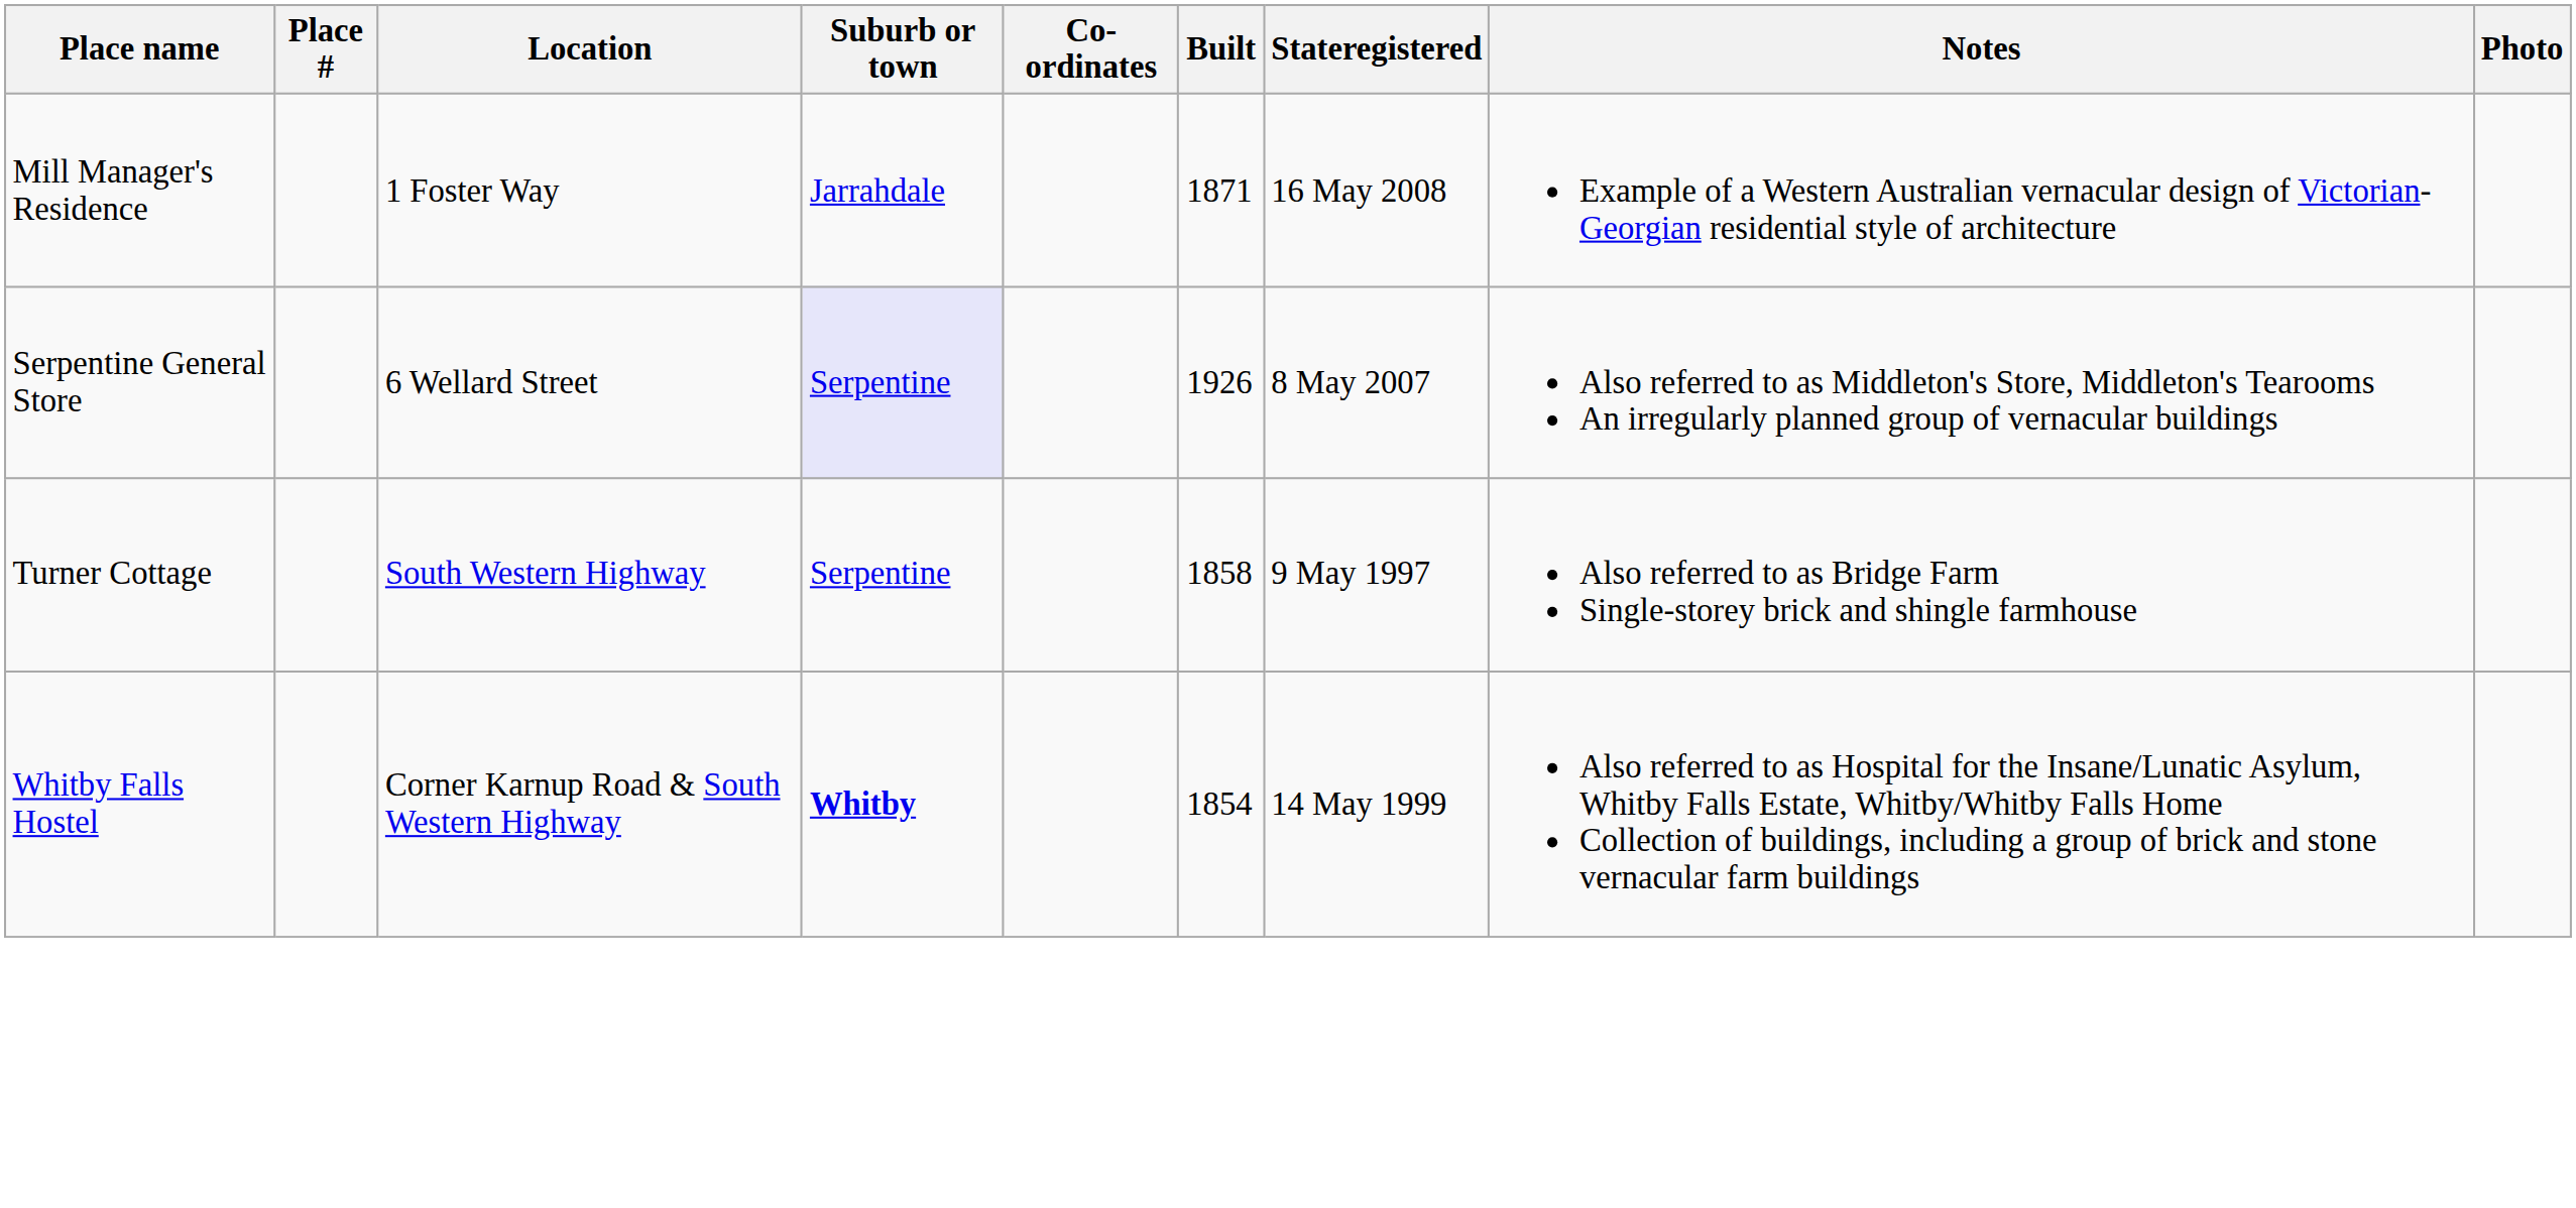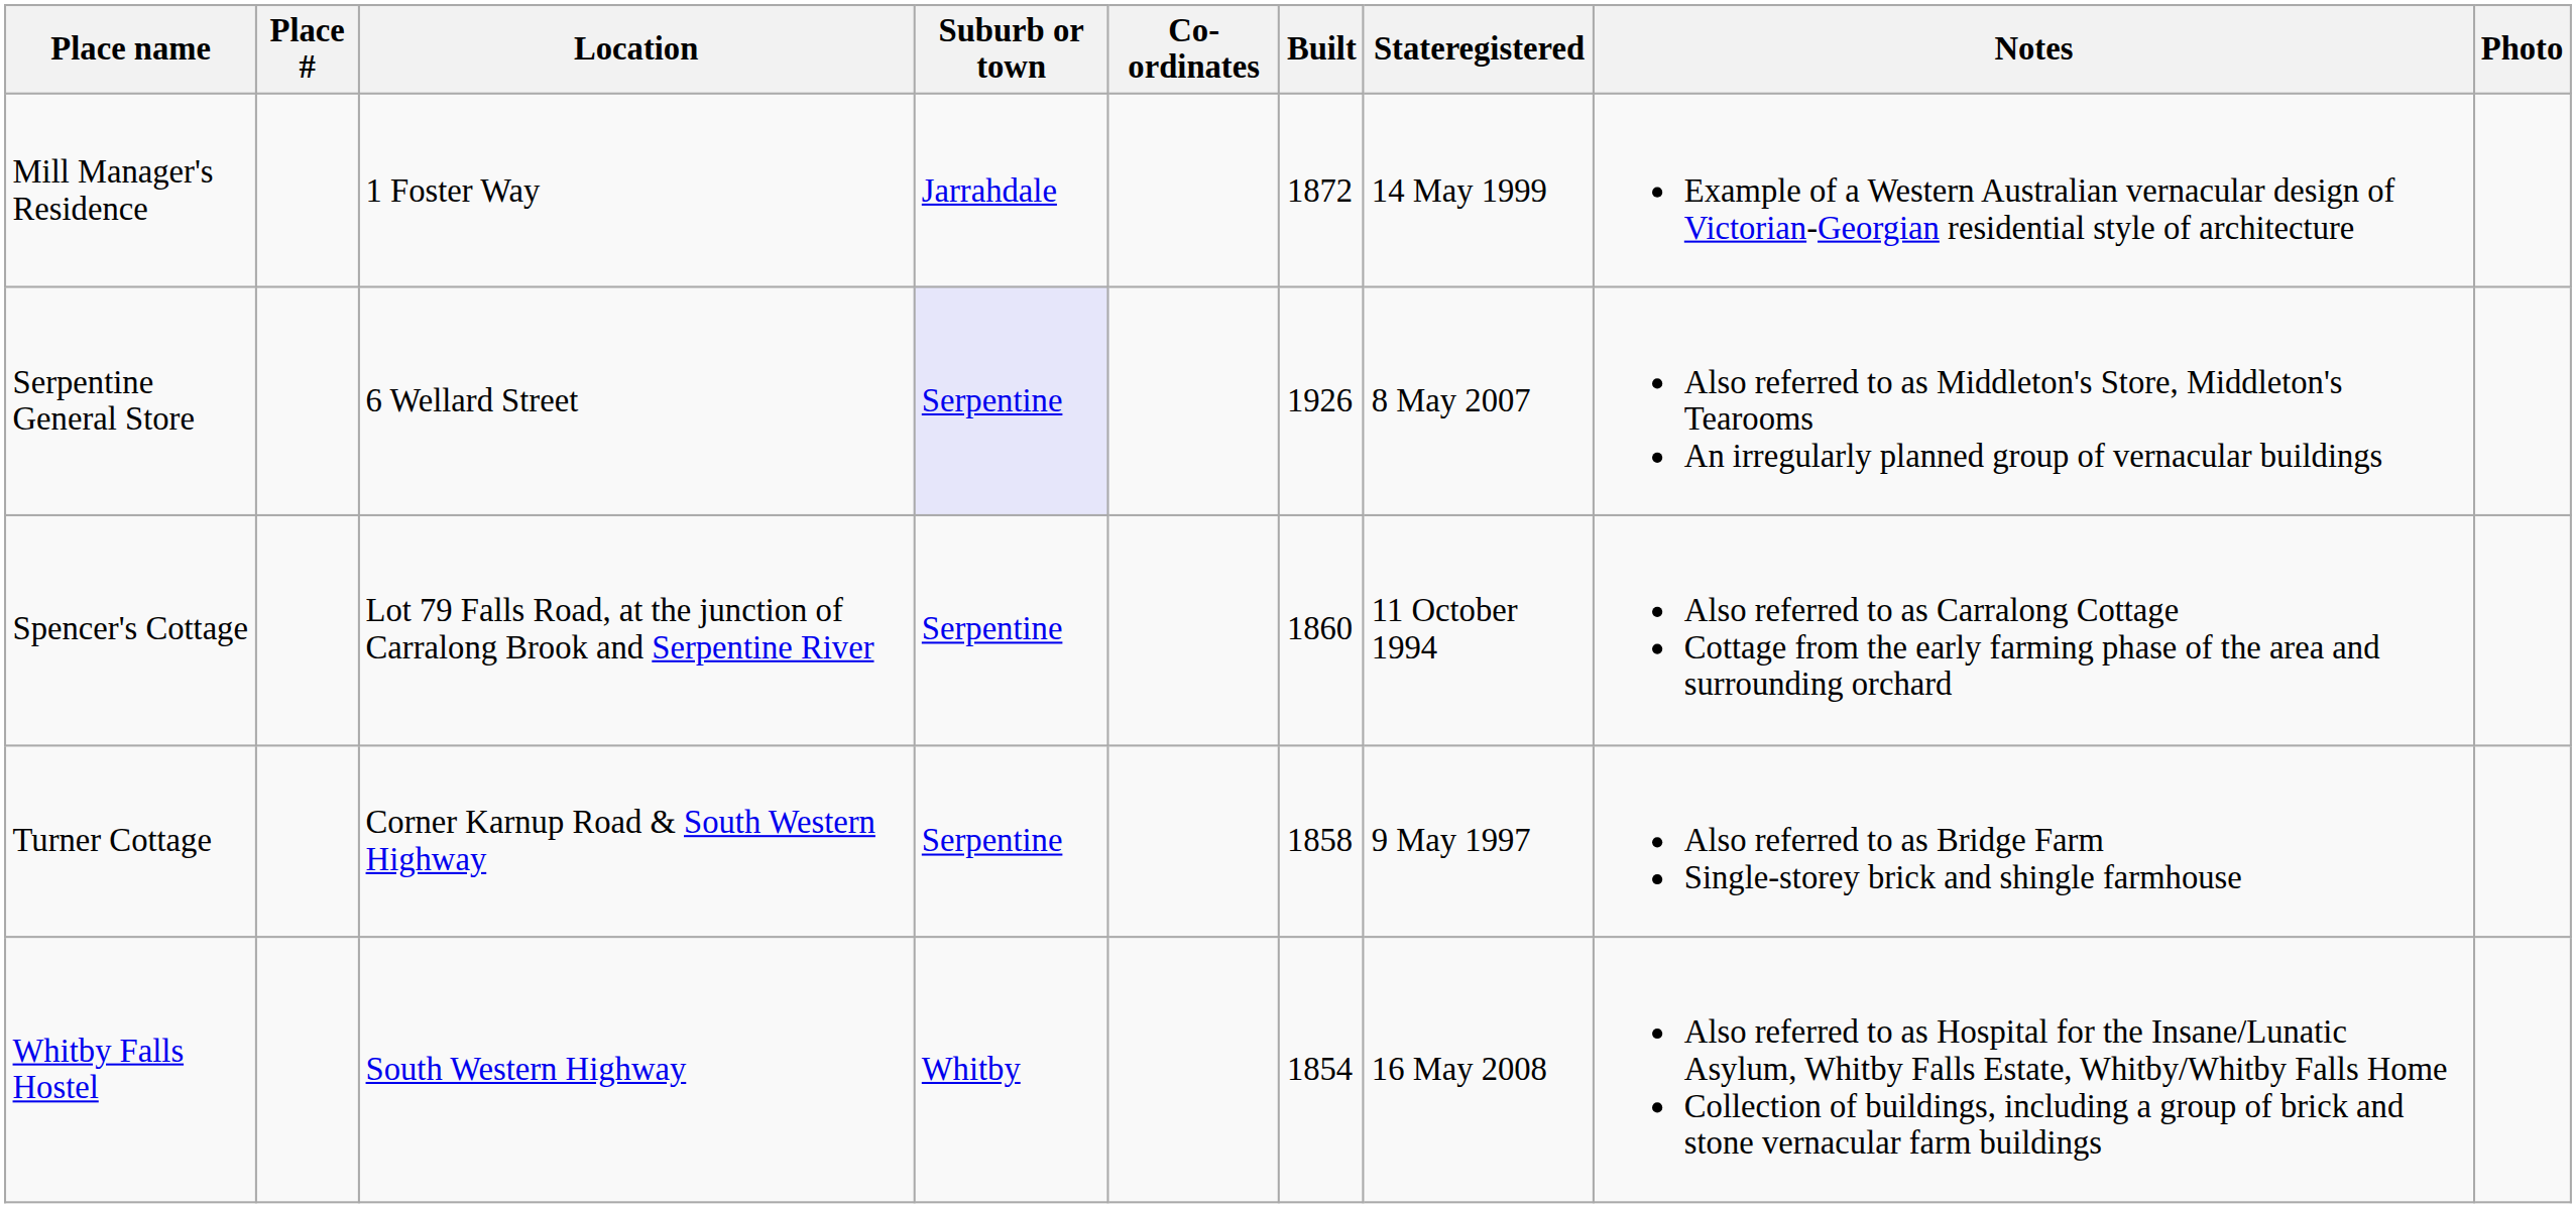Mill Manager's Residence | Built: 1871 -> 1872
Mill Manager's Residence | Stateregistered: 16 May 2008 -> 14 May 1999
+ row: Spencer's Cottage | Lot 79 Falls Road, at the junction of Carralong Brook and Serpentine River | Serpentine | 1860 | 11 October 1994 | Also referred to as Carralong Cottage Cottage from the early farming phase of the area and surrounding orchard
Turner Cottage | Location: South Western Highway -> Corner Karnup Road & South Western Highway
Whitby Falls Hostel | Location: Corner Karnup Road & South Western Highway -> South Western Highway
Whitby Falls Hostel | Suburb or town: bold -> normal
Whitby Falls Hostel | Stateregistered: 14 May 1999 -> 16 May 2008
